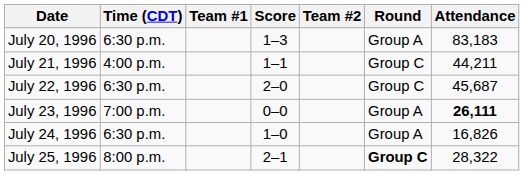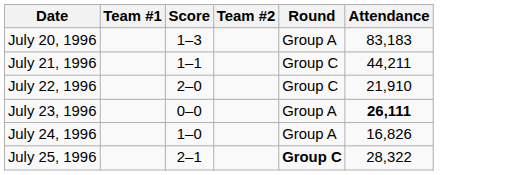- column: Time (CDT) | 6:30 p.m. | 4:00 p.m. | 6:30 p.m. | 7:00 p.m. | 6:30 p.m. | 8:00 p.m.
July 22, 1996 | Attendance: 45,687 -> 21,910
